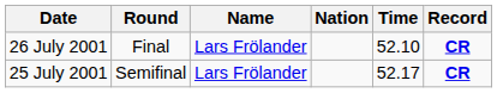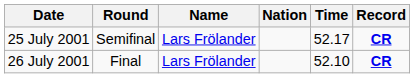rows swapped: 25 July 2001 <-> 26 July 2001
